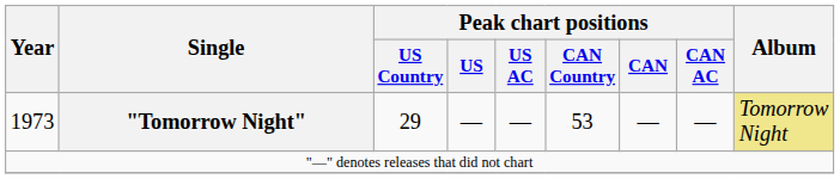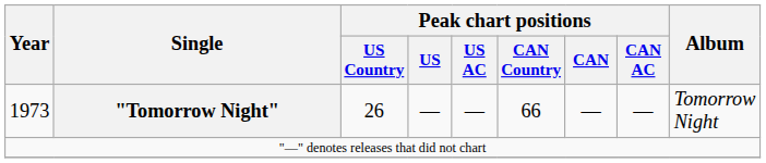1973 | Peak chart positions / US Country: 29 -> 26
1973 | Peak chart positions / CAN Country: 53 -> 66
1973 | Album: khaki background -> no background
